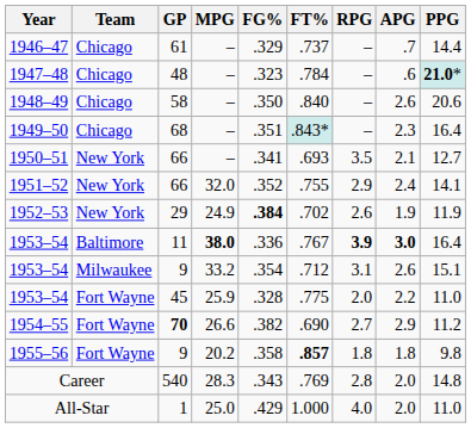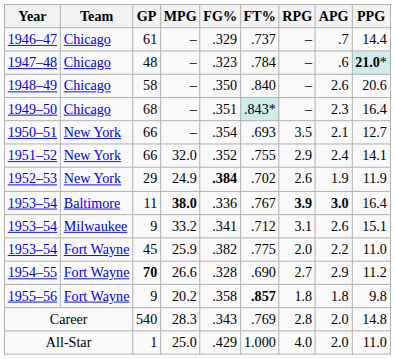1950–51 | FG%: .341 -> .354
1953–54 / 9 | FG%: .354 -> .341
1953–54 / 45 | FG%: .328 -> .382
1954–55 | FG%: .382 -> .328
